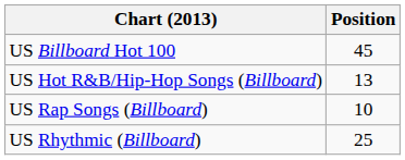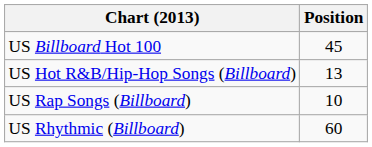US Rhythmic (Billboard) | Position: 25 -> 60
